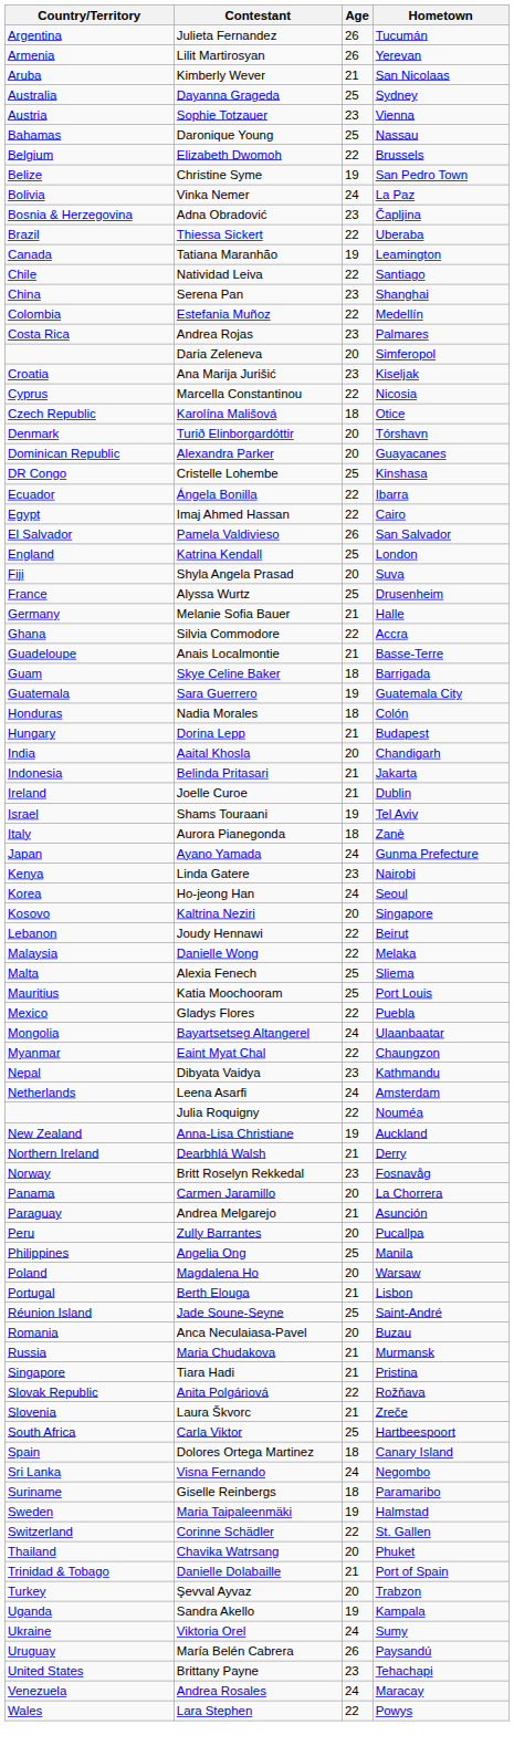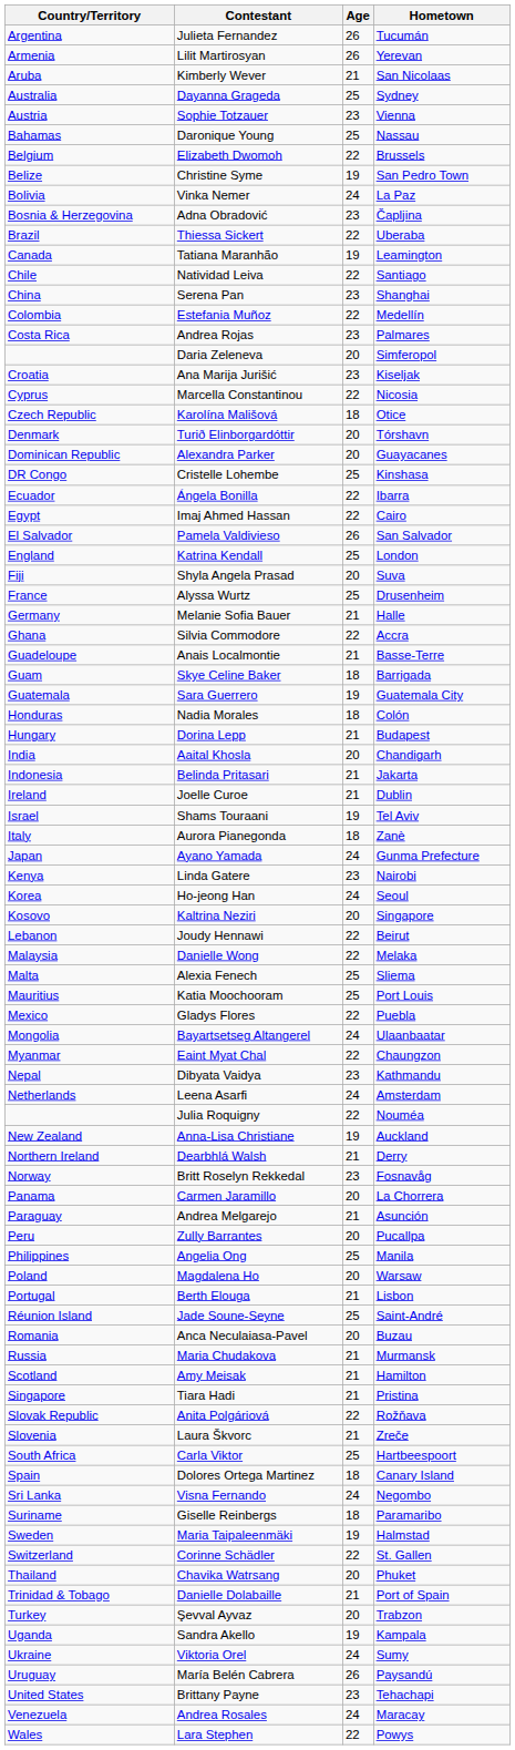+ row: Scotland | Amy Meisak | 21 | Hamilton
